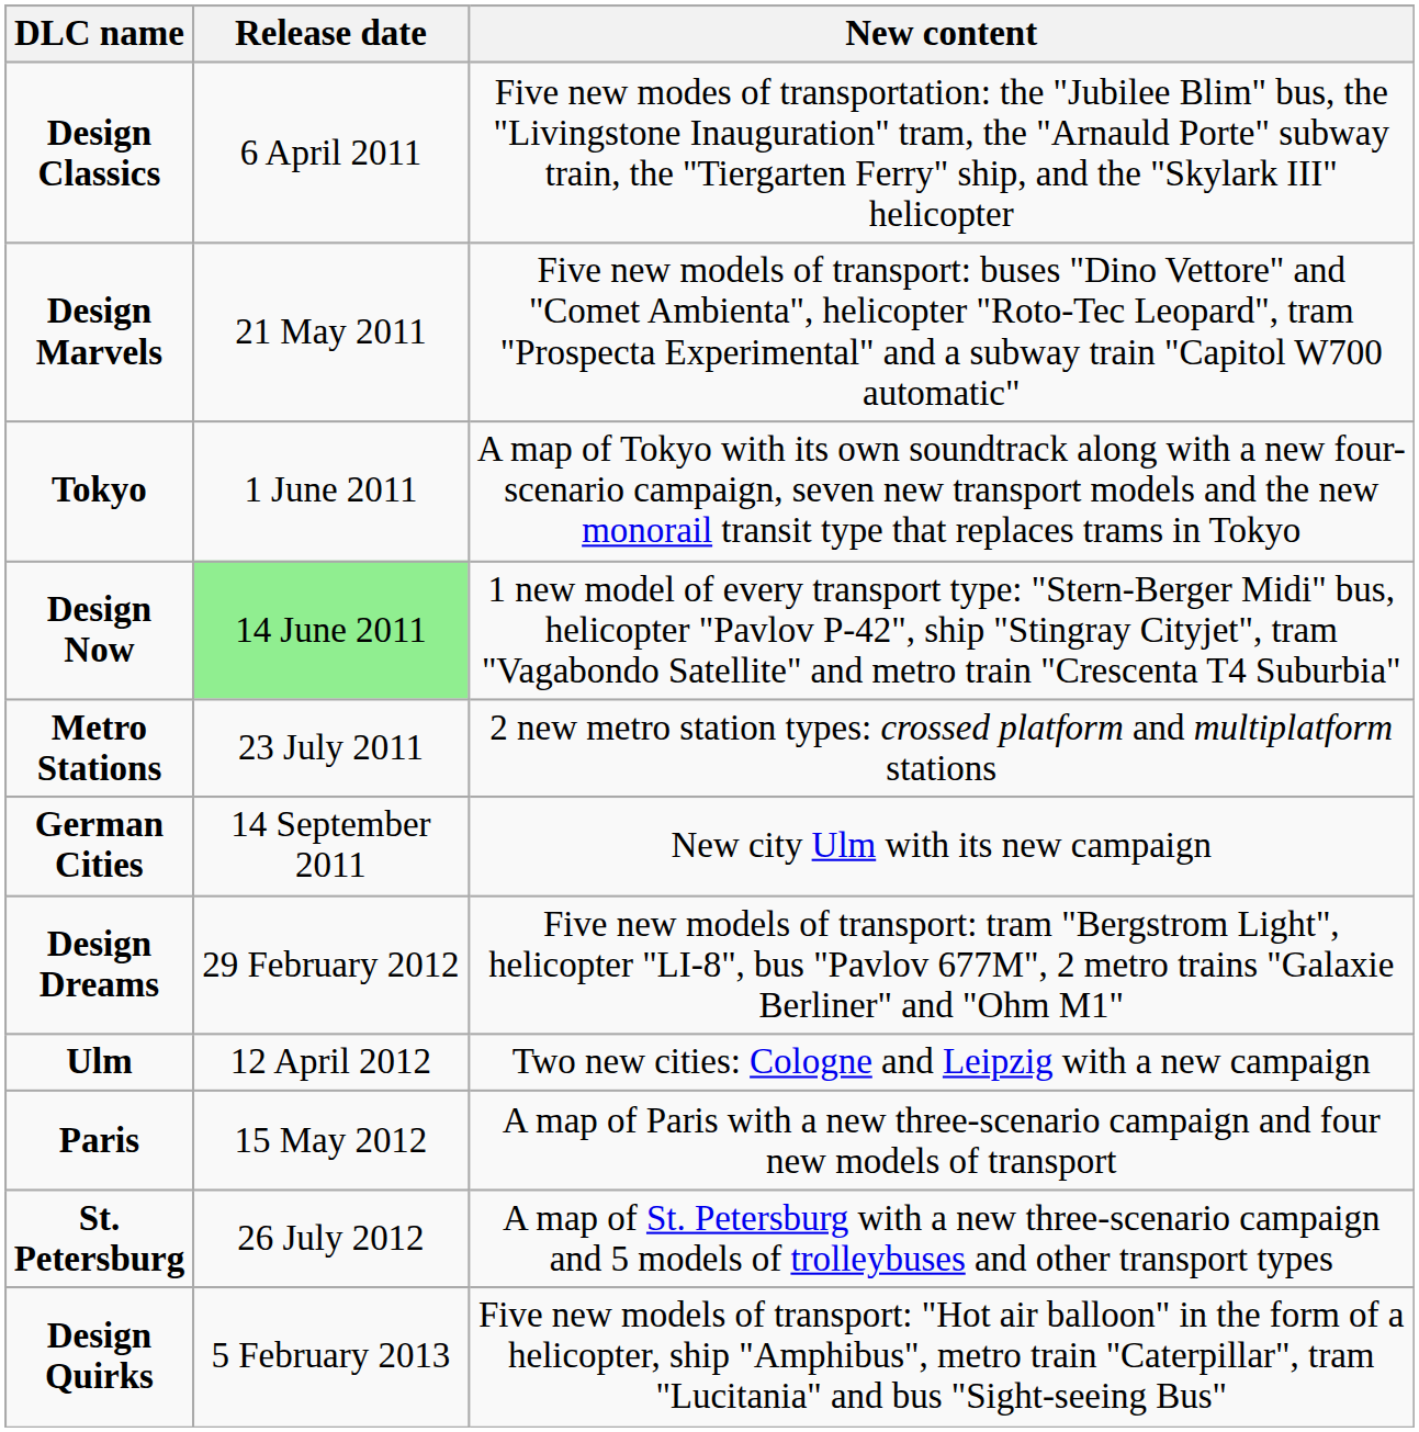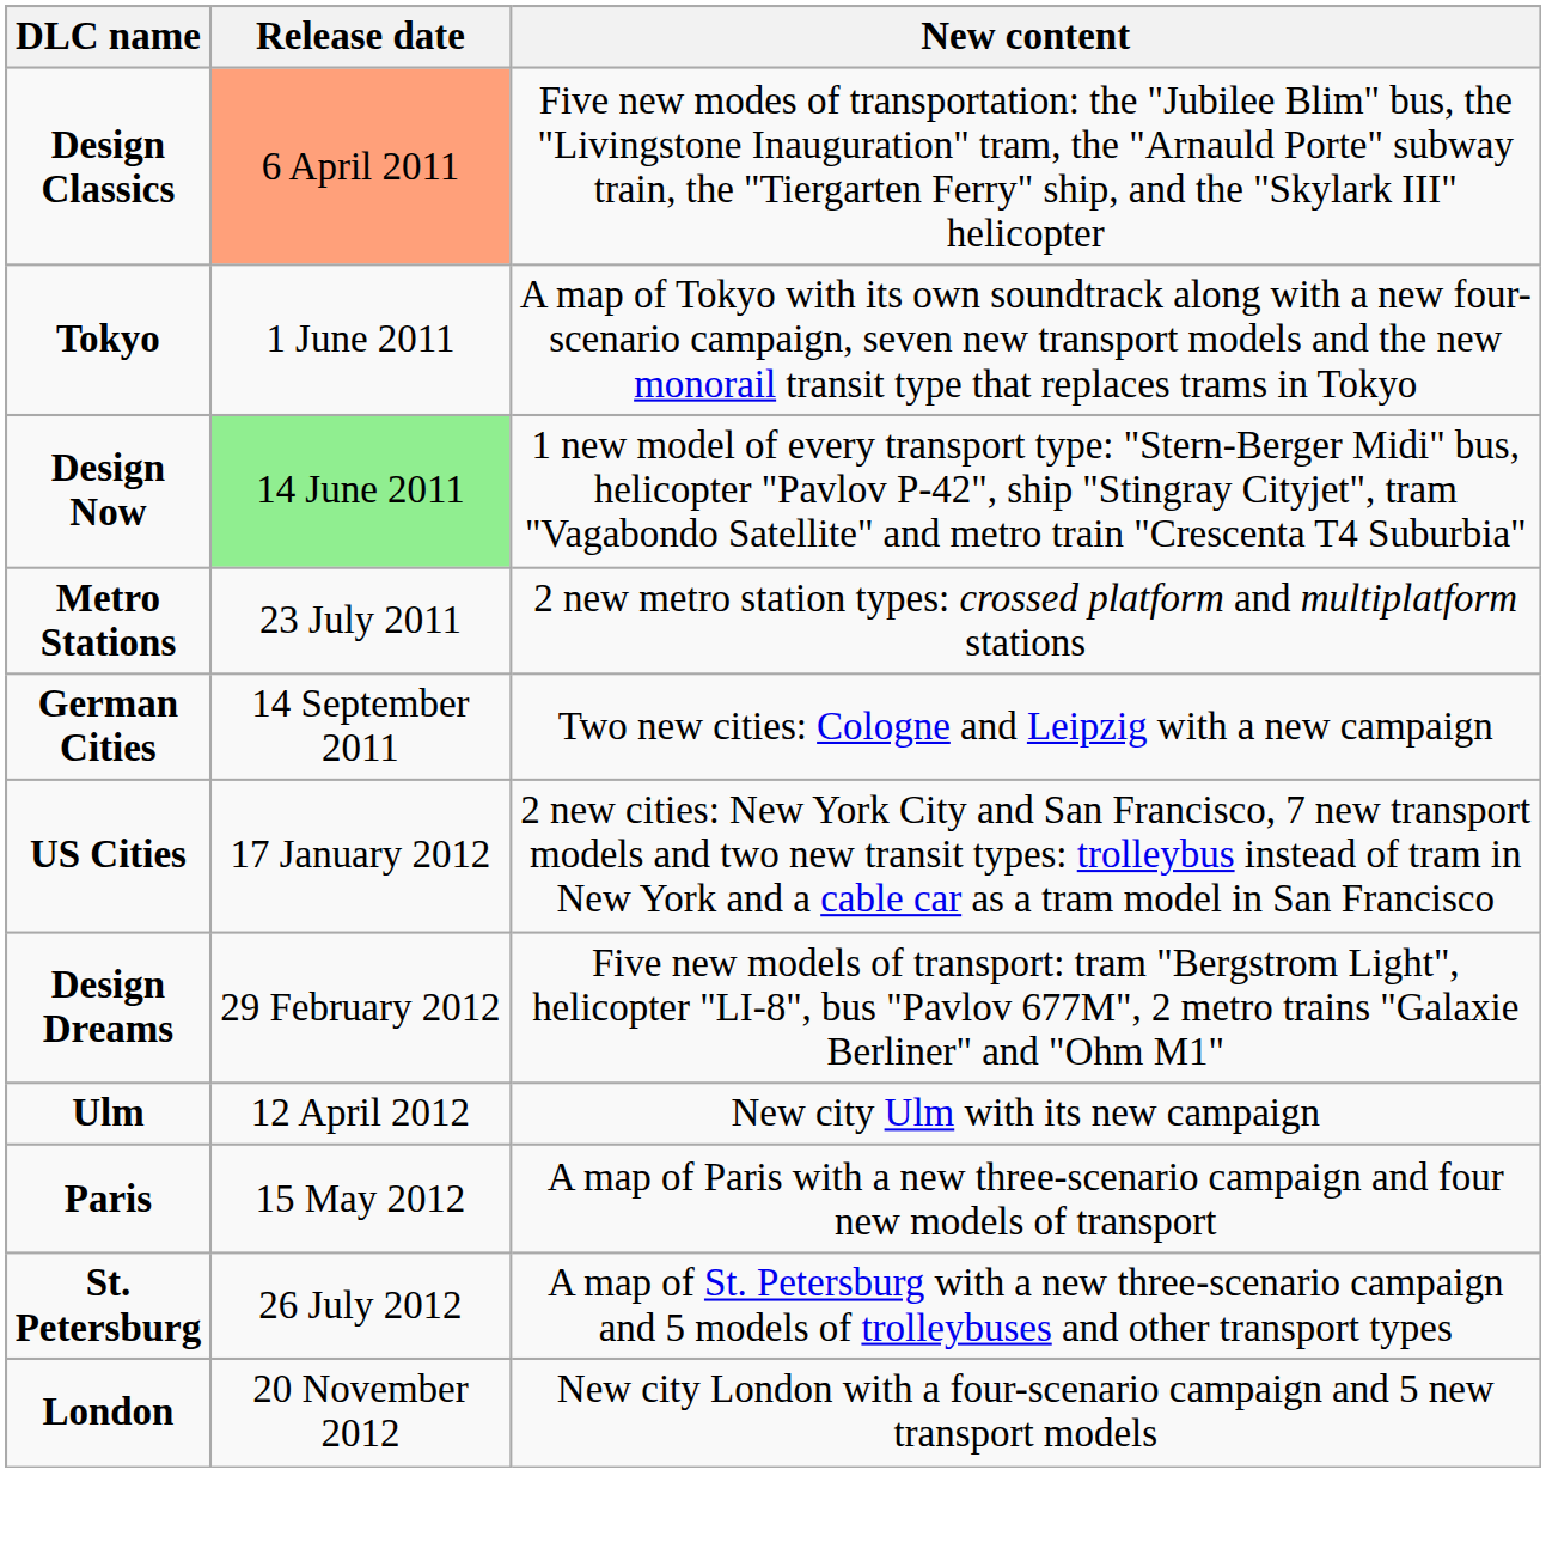Design Classics | Release date: no background -> lightsalmon background
- row: Design Marvels | 21 May 2011 | Five new models of transport: buses "Dino Vettore" and "Comet Ambienta", helicopter "Roto-Tec Leopard", tram "Prospecta Experimental" and a subway train "Capitol W700 automatic"
German Cities | New content: New city Ulm with its new campaign -> Two new cities: Cologne and Leipzig with a new campaign
+ row: US Cities | 17 January 2012 | 2 new cities: New York City and San Francisco, 7 new transport models and two new transit types: trolleybus instead of tram in New York and a cable car as a tram model in San Francisco
Ulm | New content: Two new cities: Cologne and Leipzig with a new campaign -> New city Ulm with its new campaign
+ row: London | 20 November 2012 | New city London with a four-scenario campaign and 5 new transport models
- row: Design Quirks | 5 February 2013 | Five new models of transport: "Hot air balloon" in the form of a helicopter, ship "Amphibus", metro train "Caterpillar", tram "Lucitania" and bus "Sight-seeing Bus"
